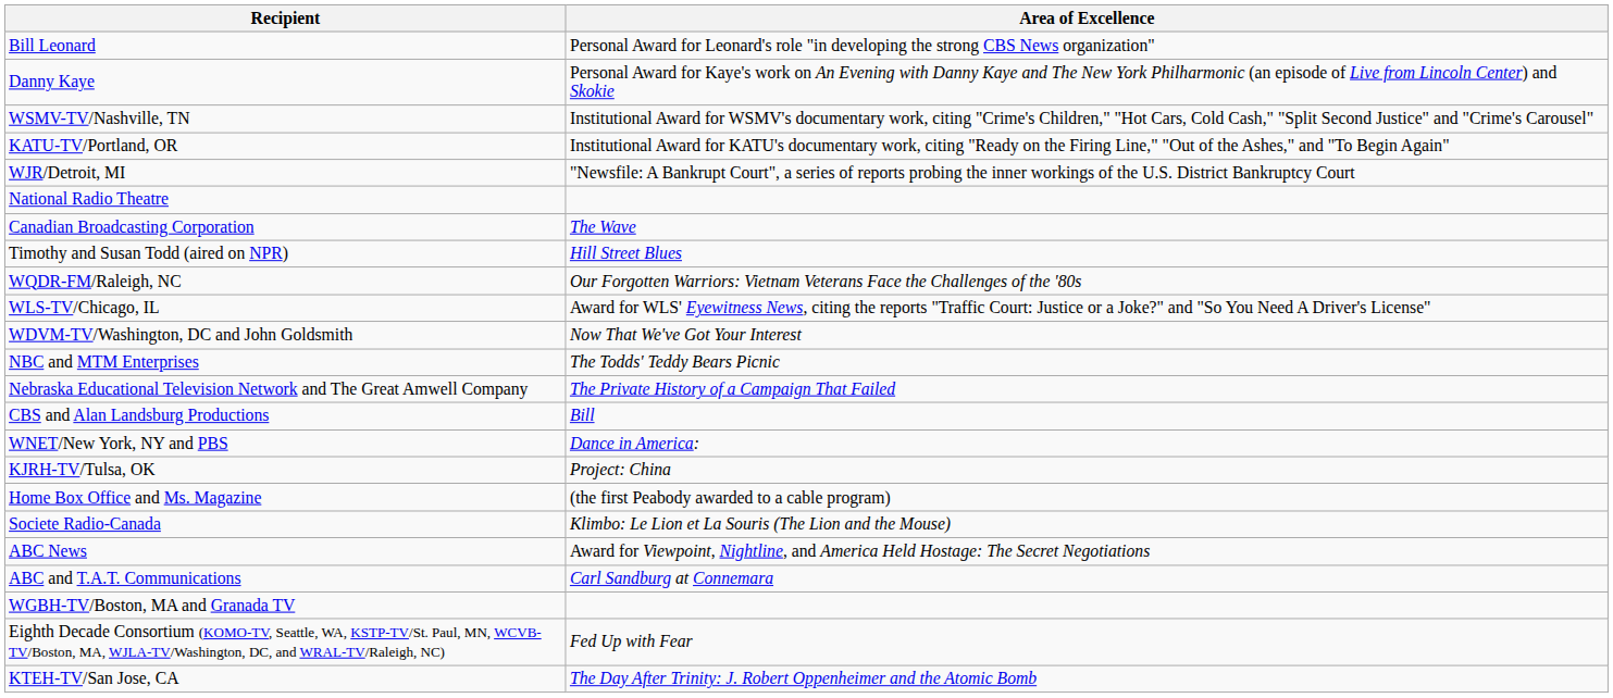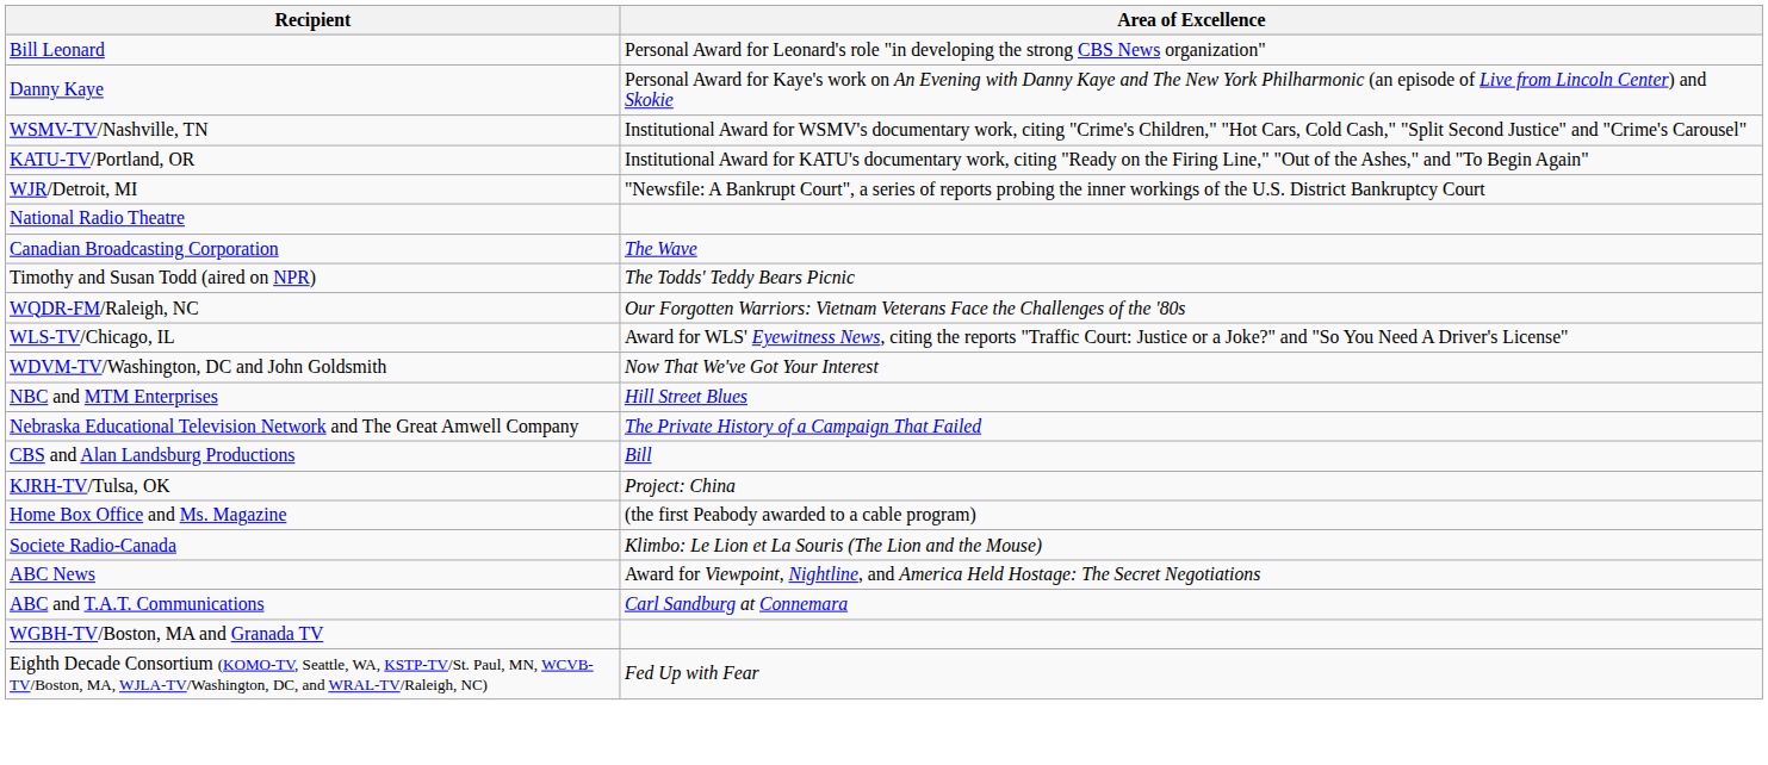Timothy and Susan Todd (aired on NPR) | Area of Excellence: Hill Street Blues -> The Todds' Teddy Bears Picnic
NBC and MTM Enterprises | Area of Excellence: The Todds' Teddy Bears Picnic -> Hill Street Blues
- row: WNET/New York, NY and PBS | Dance in America:
- row: KTEH-TV/San Jose, CA | The Day After Trinity: J. Robert Oppenheimer and the Atomic Bomb
